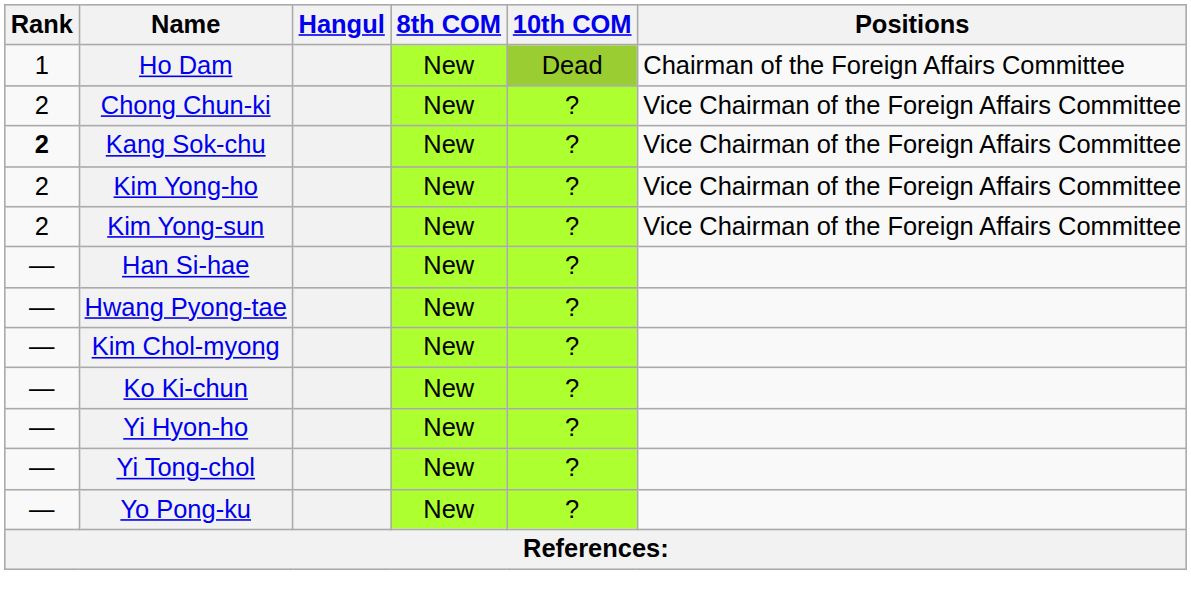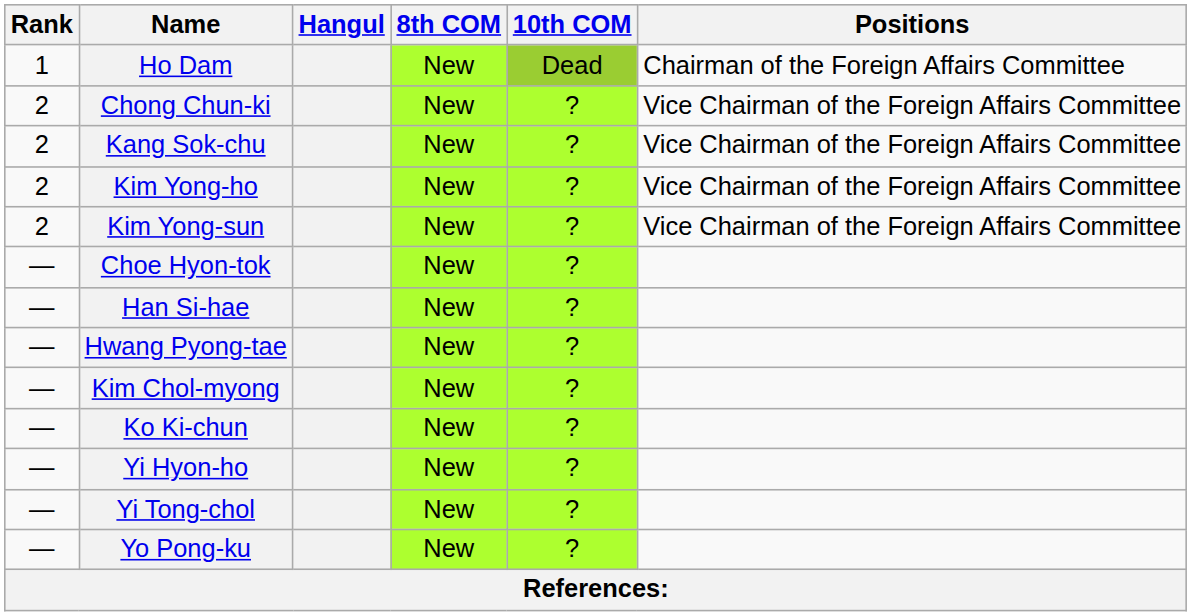Kang Sok-chu | Rank: bold -> normal
+ row: — | Choe Hyon-tok | New | ?
